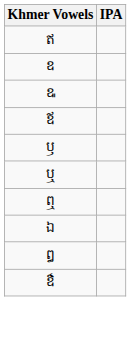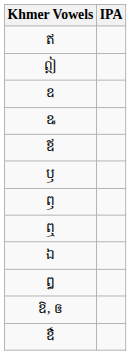+ row: ឦ
- row: ឬ
+ row: ឭ
+ row: ឱ, ឲ
